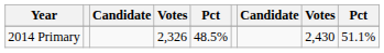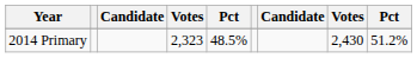2014 Primary | column 4: 2,326 -> 2,323
2014 Primary | column 9: 51.1% -> 51.2%
